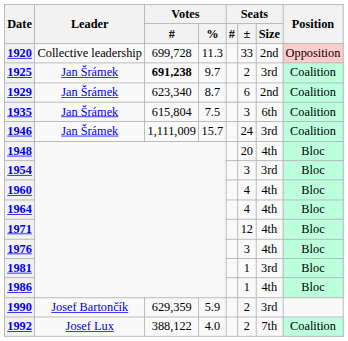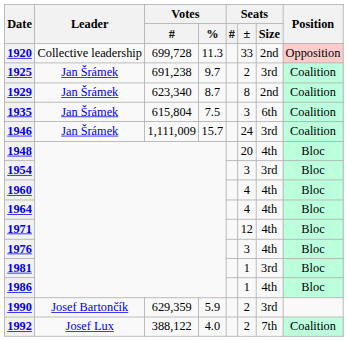1925 | Votes / #: bold -> normal
1929 | Seats / ±: 6 -> 8
